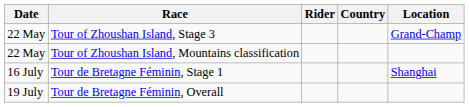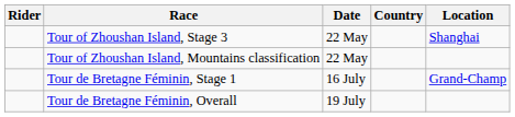columns swapped: Date <-> Rider
Tour of Zhoushan Island, Stage 3 | Location: Grand-Champ -> Shanghai
Tour de Bretagne Féminin, Stage 1 | Location: Shanghai -> Grand-Champ
